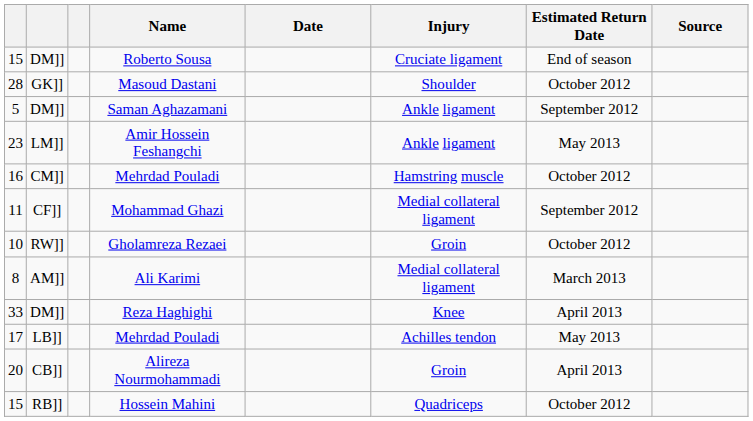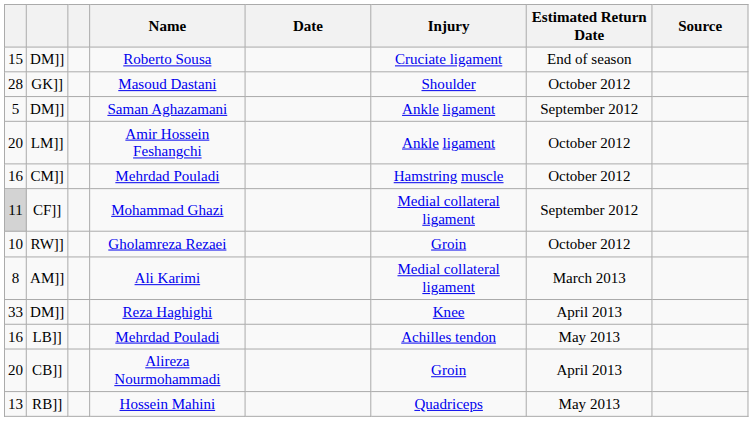Amir Hossein Feshangchi | column 1: 23 -> 20
Amir Hossein Feshangchi | Estimated Return Date: May 2013 -> October 2012
Mohammad Ghazi | column 1: no background -> lightgrey background
LB]] / Mehrdad Pouladi | column 1: 17 -> 16
Hossein Mahini | column 1: 15 -> 13
Hossein Mahini | Estimated Return Date: October 2012 -> May 2013
